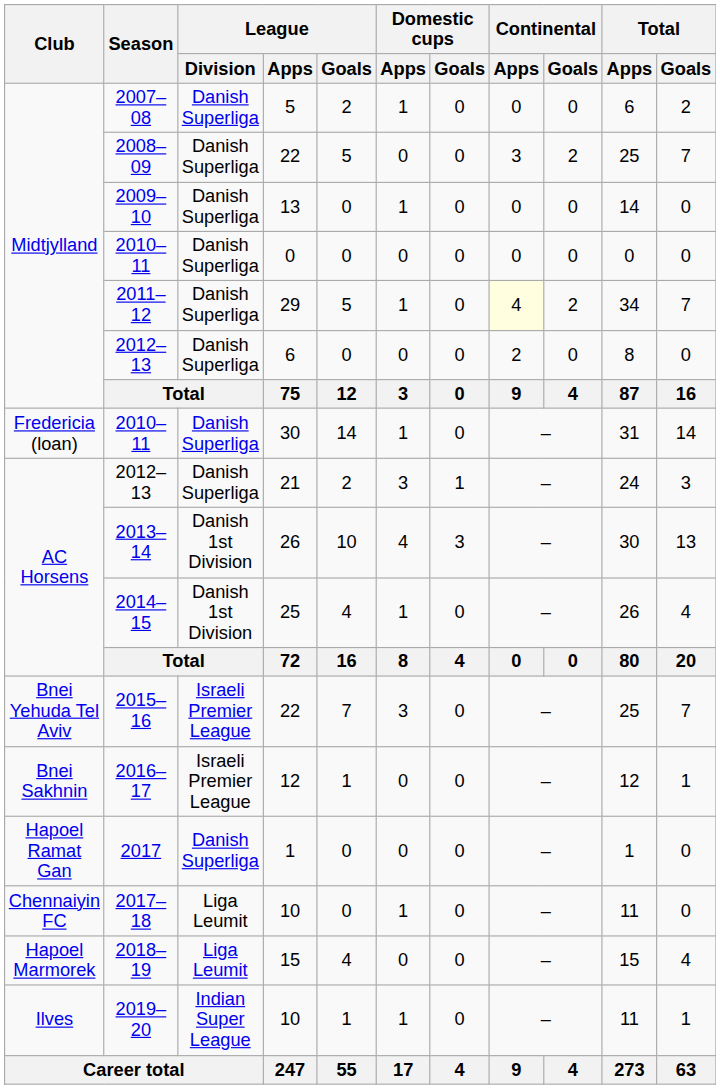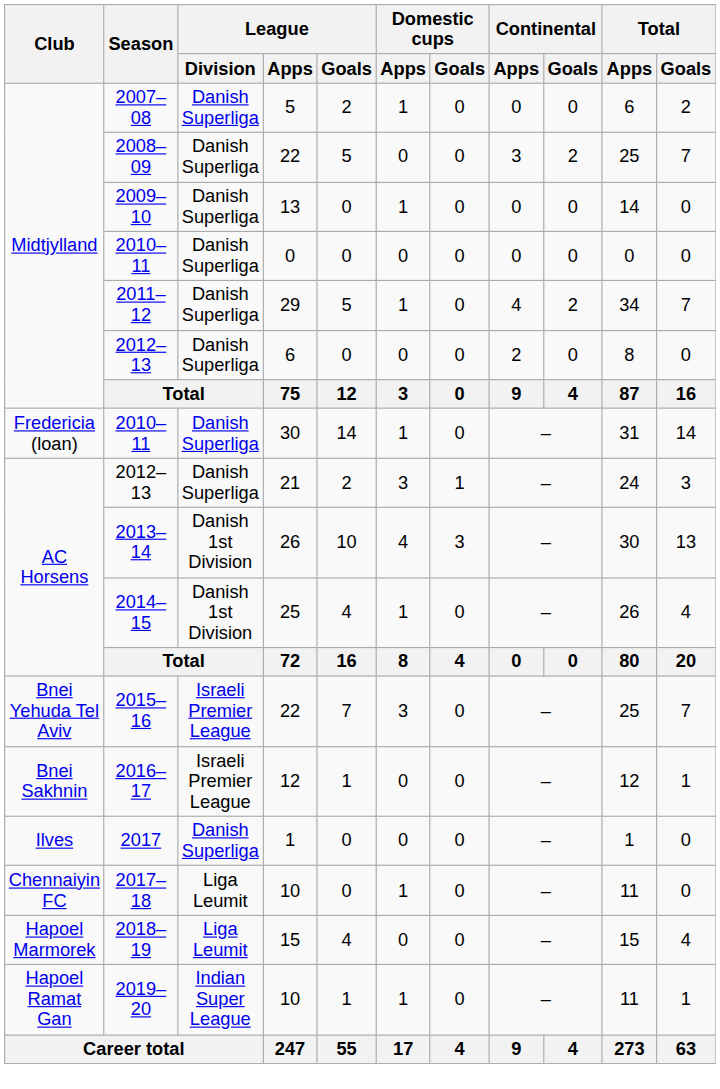2011–12 | Continental / Apps: lightyellow background -> no background
2017 | Club: Hapoel Ramat Gan -> Ilves
2019–20 | Club: Ilves -> Hapoel Ramat Gan
